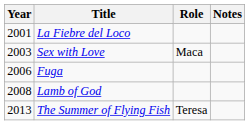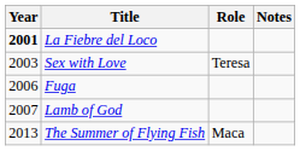La Fiebre del Loco | Year: normal -> bold
Sex with Love | Role: Maca -> Teresa
Lamb of God | Year: 2008 -> 2007
The Summer of Flying Fish | Role: Teresa -> Maca
